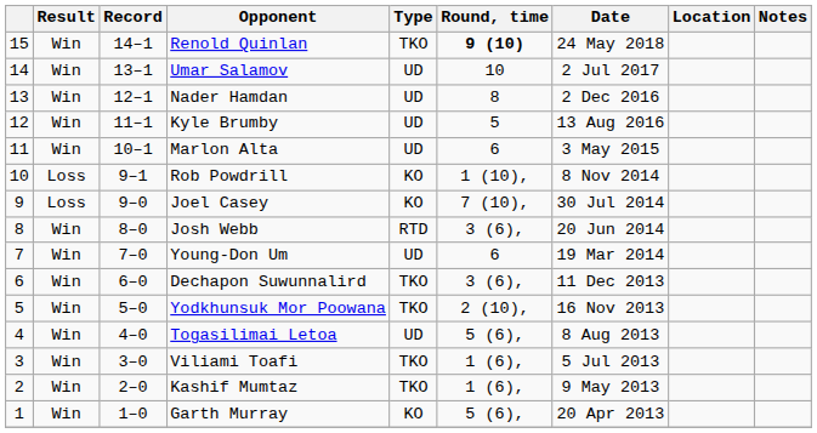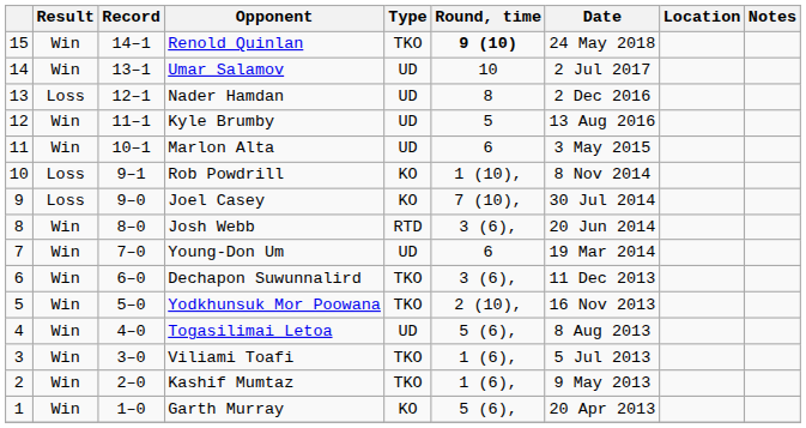Nader Hamdan | Result: Win -> Loss
